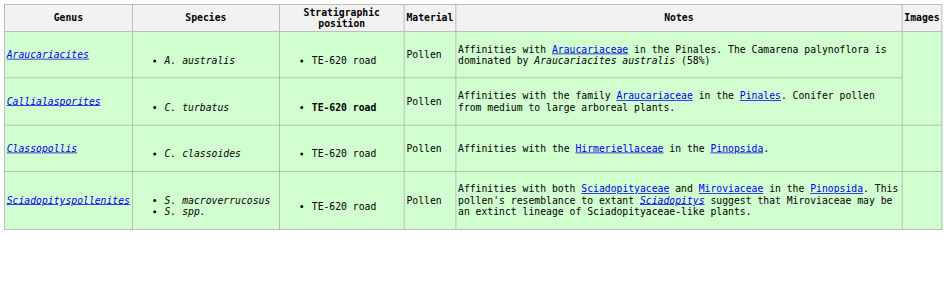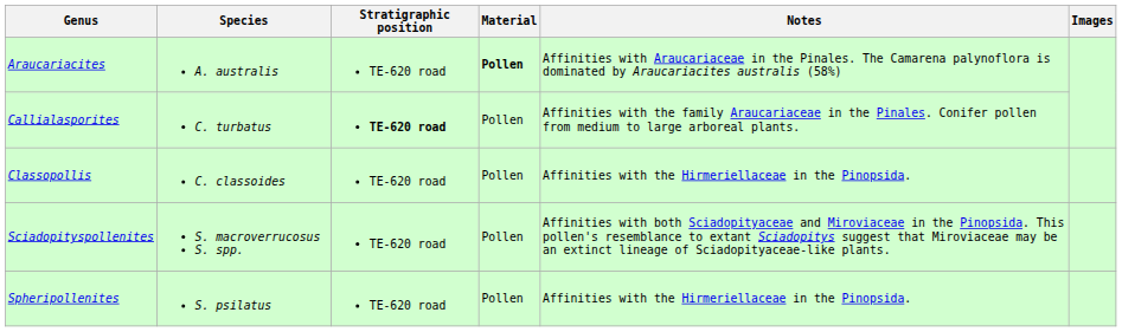Araucariacites | Material: normal -> bold
+ row: Spheripollenites | S. psilatus | TE-620 road | Pollen | Affinities with the Hirmeriellaceae in the Pinopsida.
